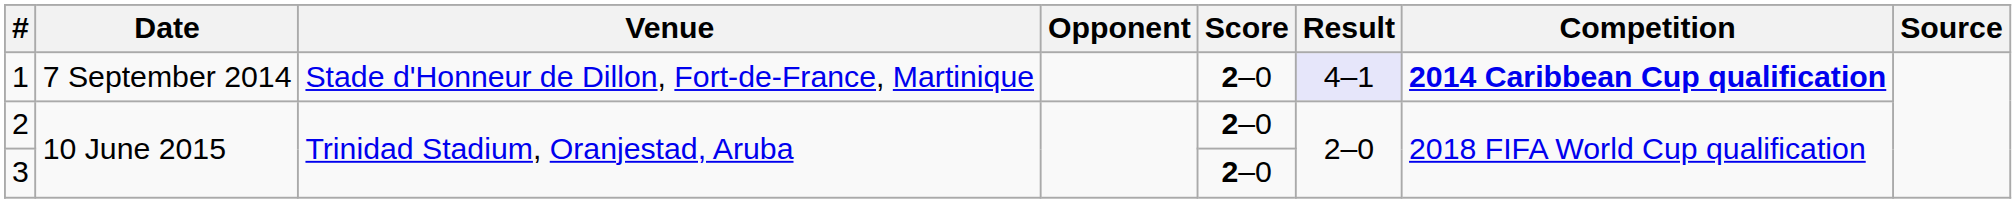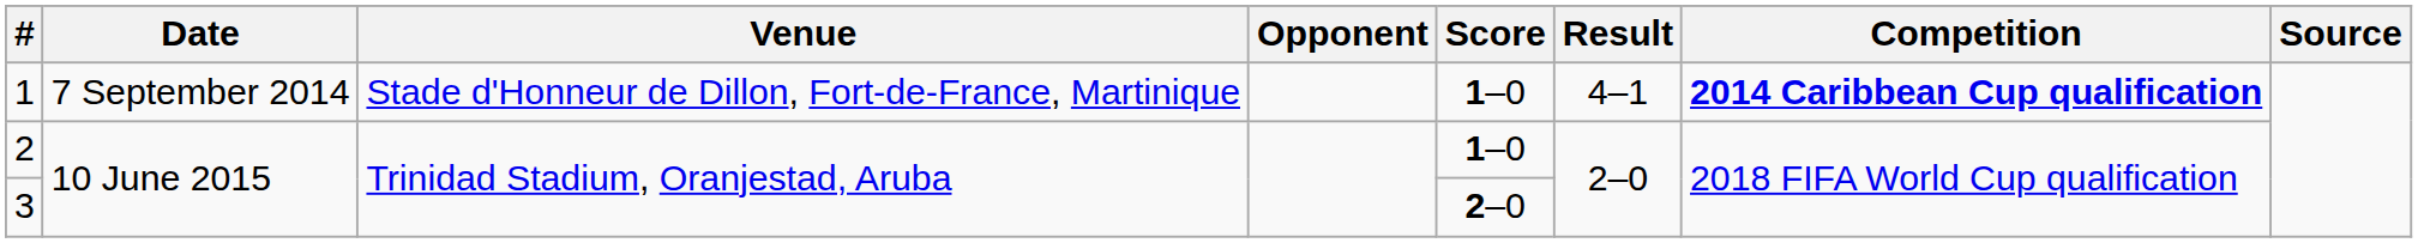1 | Score: 2–0 -> 1–0
1 | Result: lavender background -> no background
2 | Score: 2–0 -> 1–0
